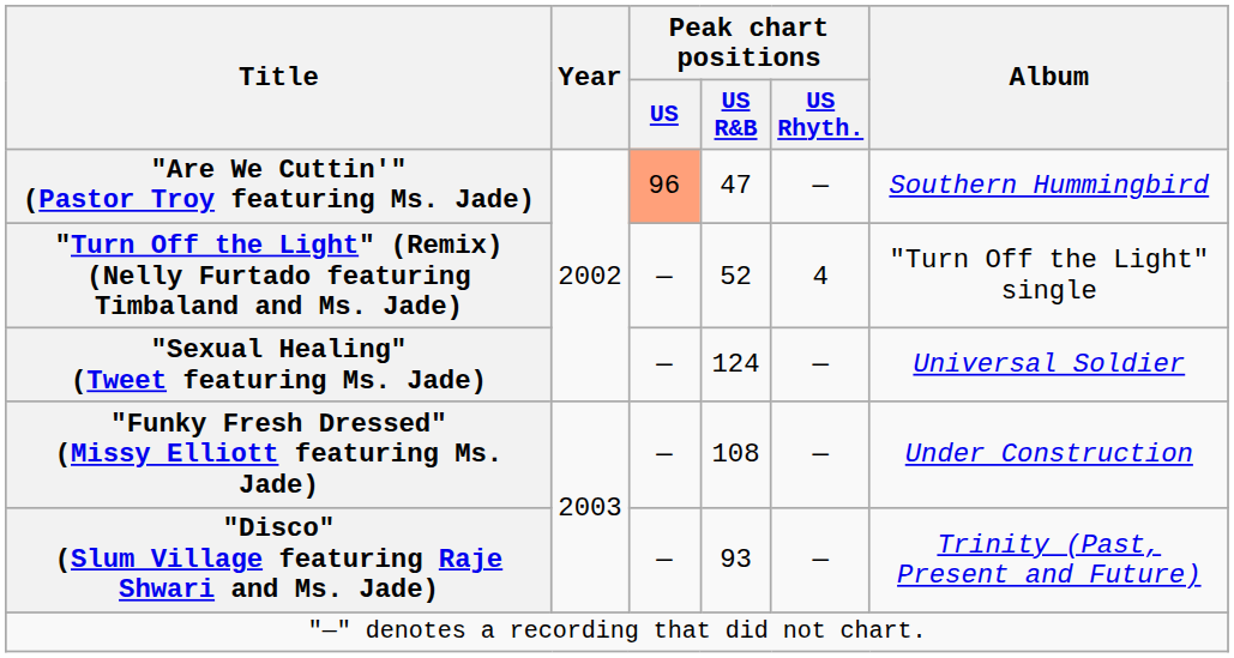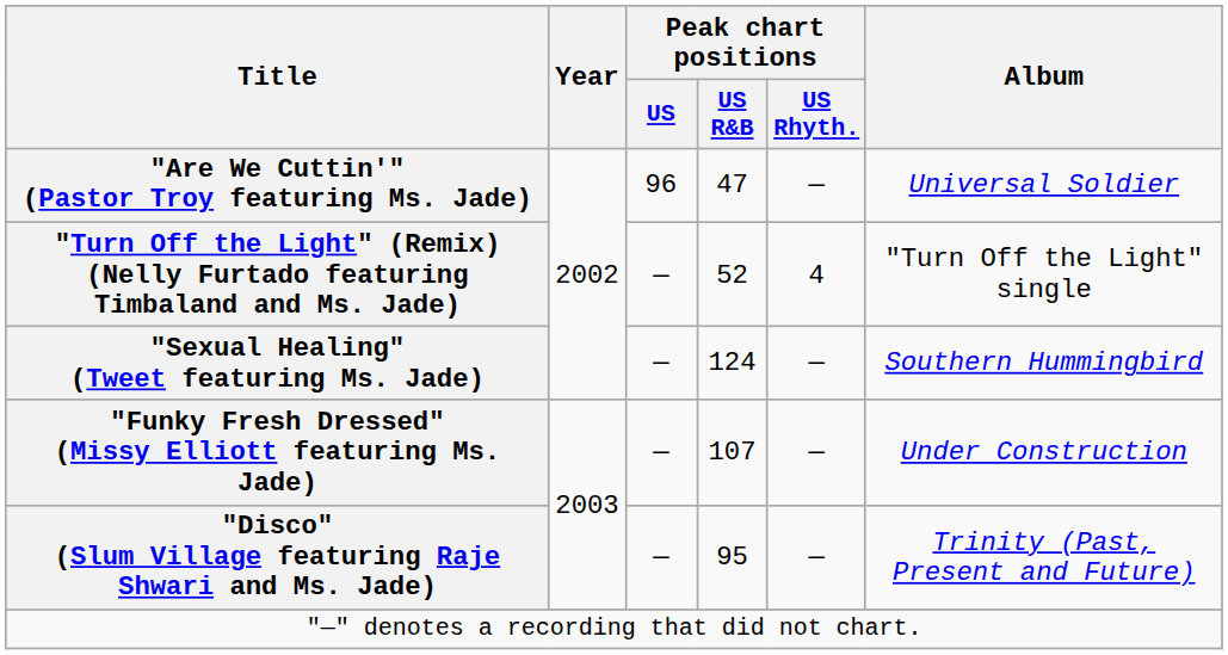"Are We Cuttin'" (Pastor Troy featuring Ms. Jade) | Peak chart positions / US: lightsalmon background -> no background
"Are We Cuttin'" (Pastor Troy featuring Ms. Jade) | Album: Southern Hummingbird -> Universal Soldier
"Sexual Healing" (Tweet featuring Ms. Jade) | Album: Universal Soldier -> Southern Hummingbird
"Funky Fresh Dressed" (Missy Elliott featuring Ms. Jade) | Peak chart positions / US R&B: 108 -> 107
"Disco" (Slum Village featuring Raje Shwari and Ms. Jade) | Peak chart positions / US R&B: 93 -> 95
